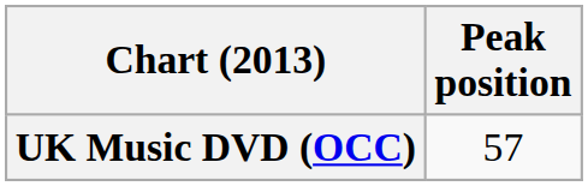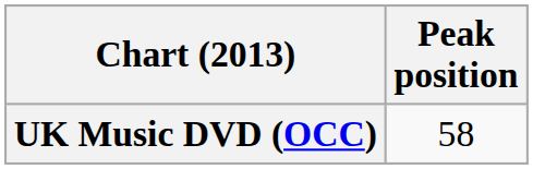UK Music DVD (OCC) | Peak position: 57 -> 58
